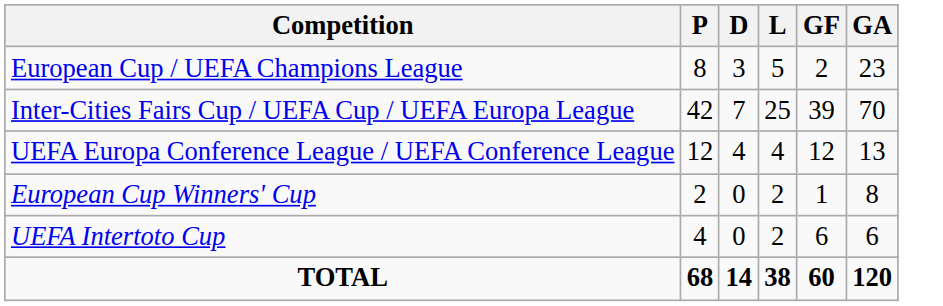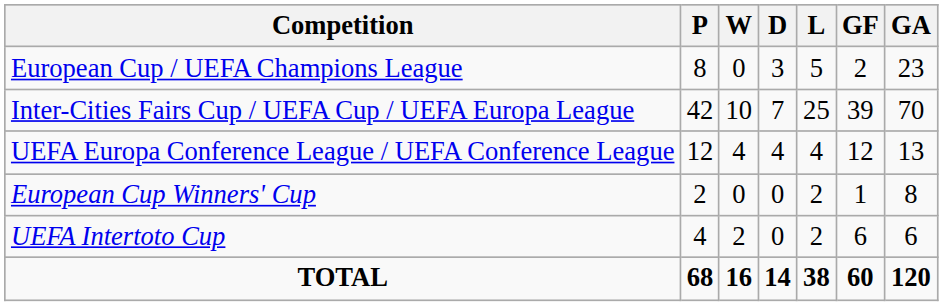+ column: W | 0 | 10 | 4 | 0 | 2 | 16
